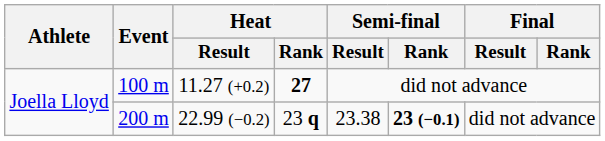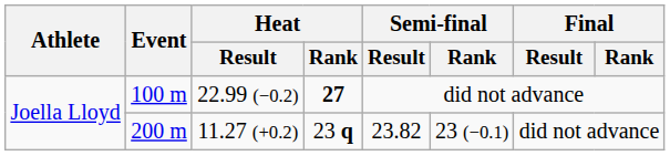100 m | Heat / Result: 11.27 (+0.2) -> 22.99 (−0.2)
200 m | Heat / Result: 22.99 (−0.2) -> 11.27 (+0.2)
200 m | Semi-final / Result: 23.38 -> 23.82
200 m | Semi-final / Rank: bold -> normal
